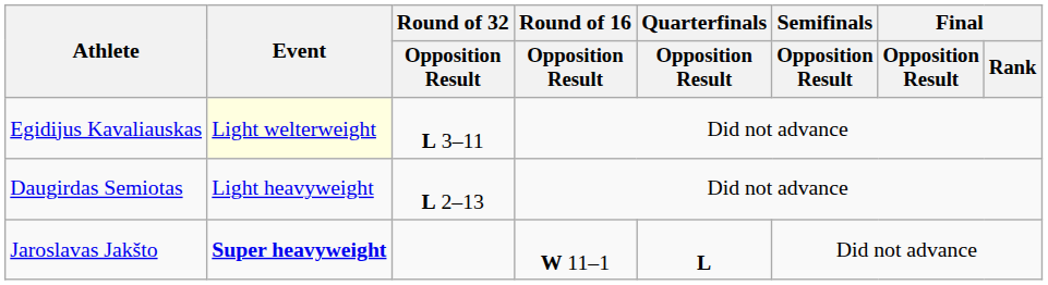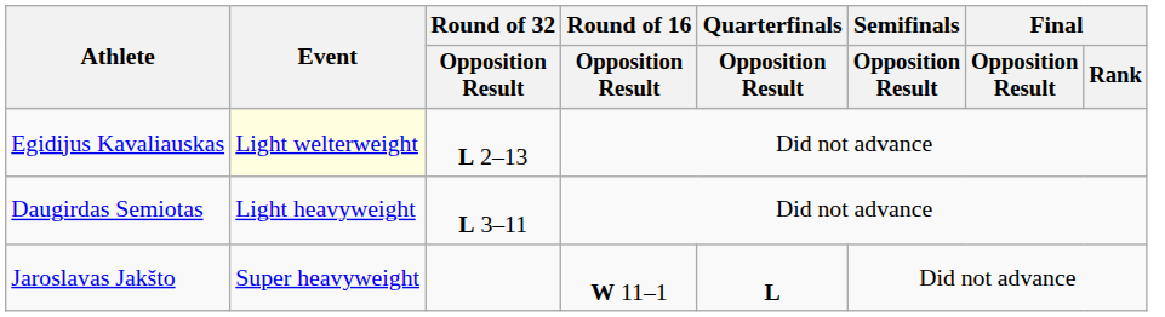Egidijus Kavaliauskas | Round of 32 / Opposition Result: L 3–11 -> L 2–13
Daugirdas Semiotas | Round of 32 / Opposition Result: L 2–13 -> L 3–11
Jaroslavas Jakšto | Event: bold -> normal
